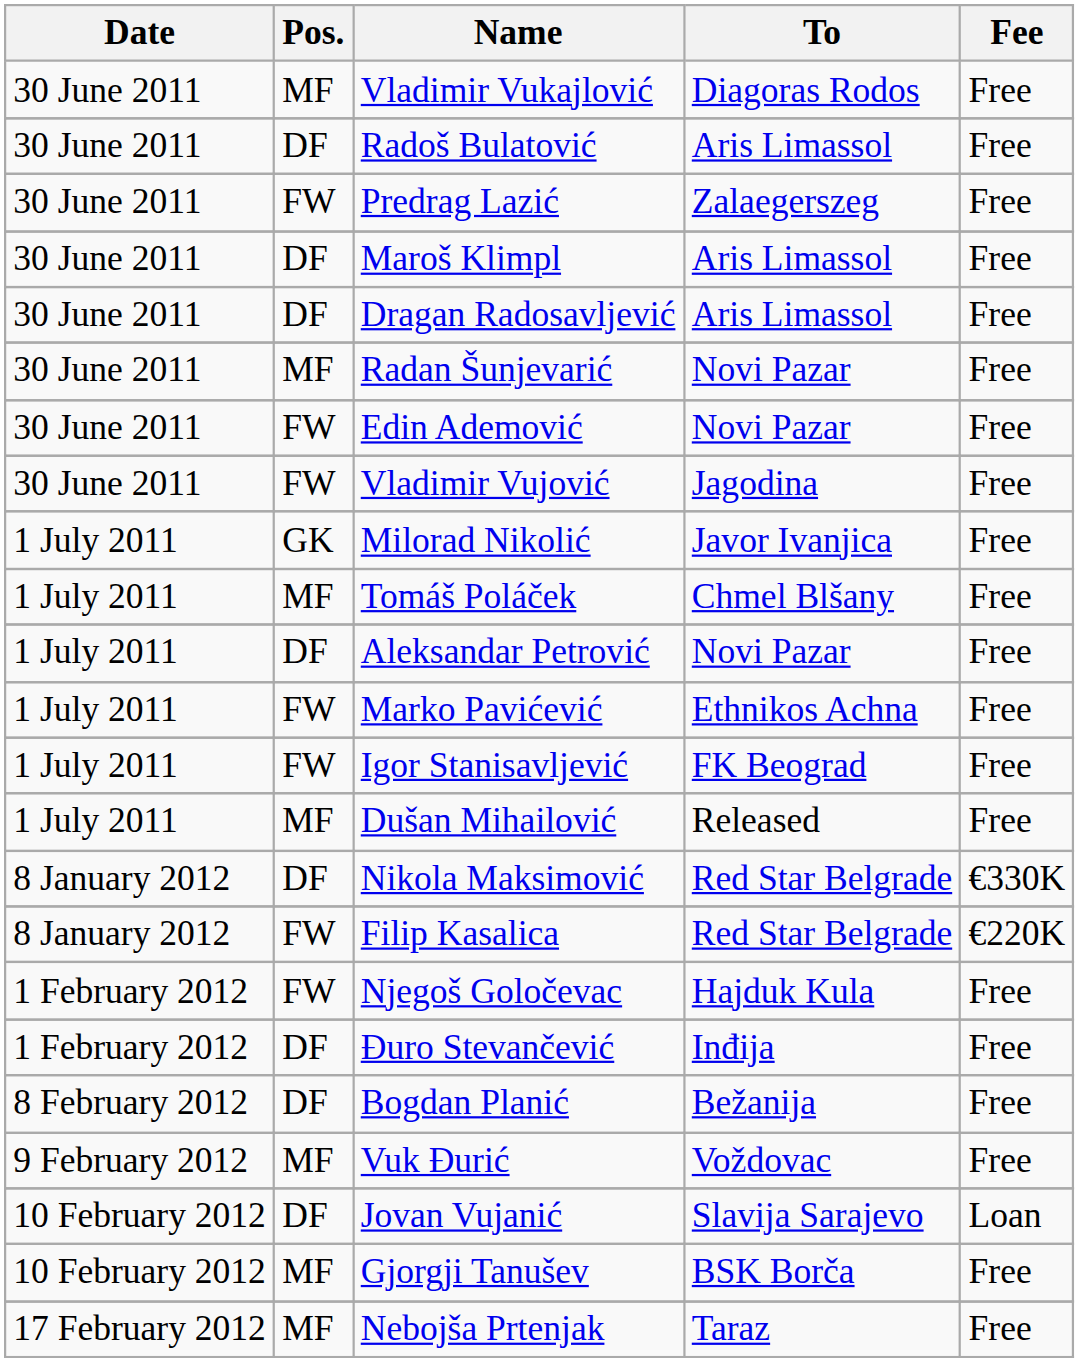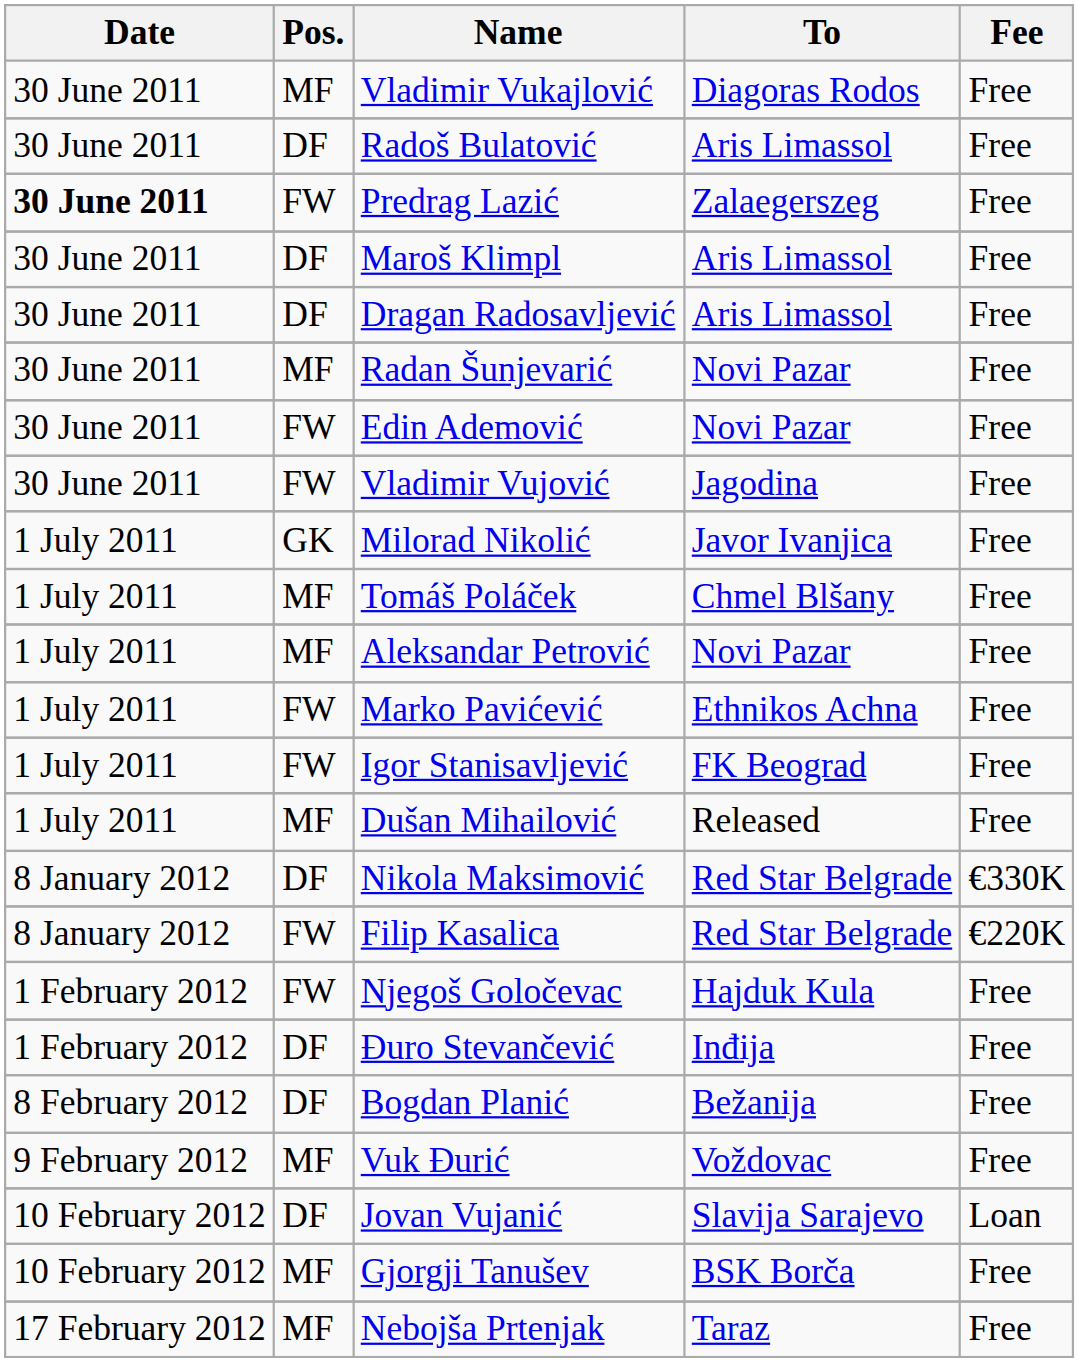Predrag Lazić | Date: normal -> bold
Aleksandar Petrović | Pos.: DF -> MF
